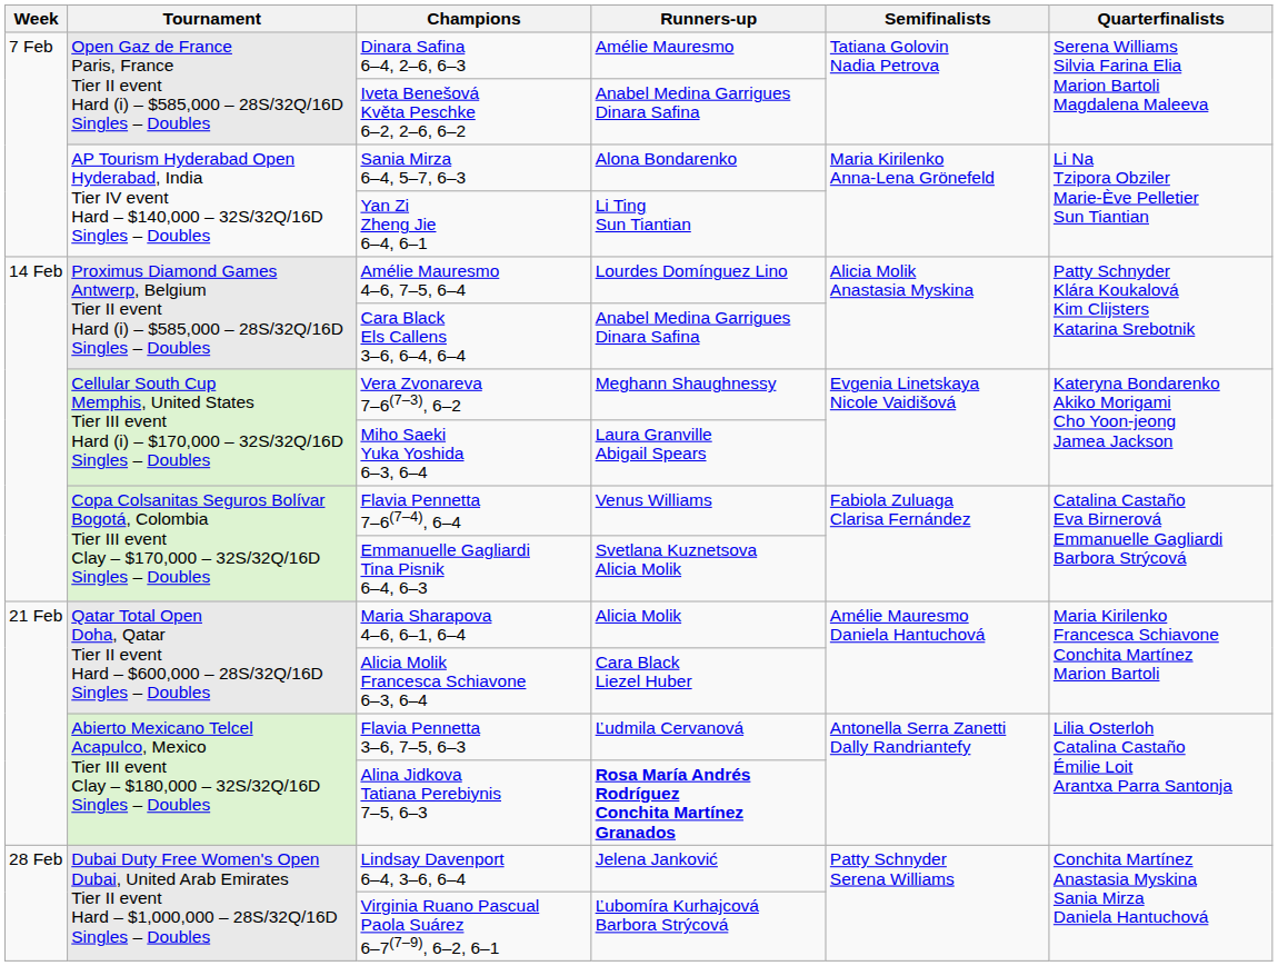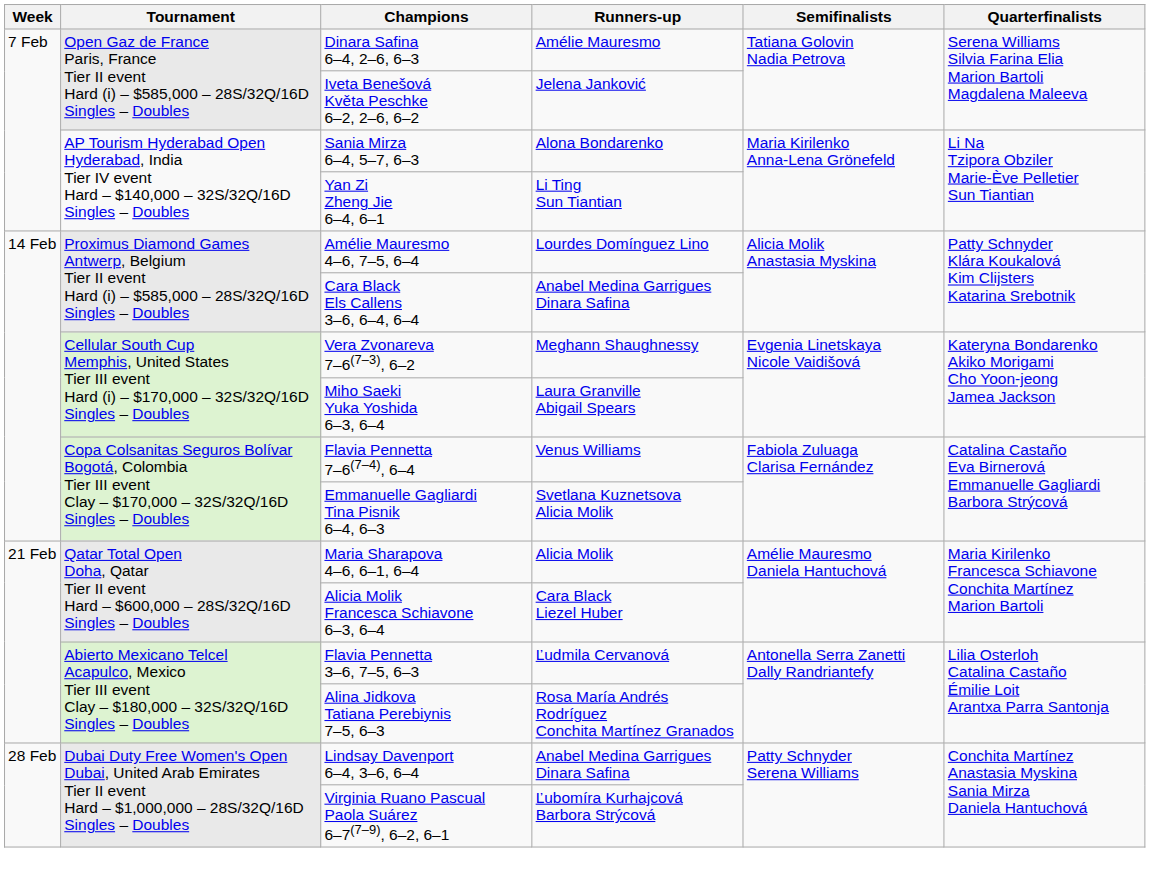Iveta Benešová Květa Peschke 6–2, 2–6, 6–2 | Runners-up: Anabel Medina Garrigues Dinara Safina -> Jelena Janković
Alina Jidkova Tatiana Perebiynis 7–5, 6–3 | Runners-up: bold -> normal
Lindsay Davenport 6–4, 3–6, 6–4 | Runners-up: Jelena Janković -> Anabel Medina Garrigues Dinara Safina
